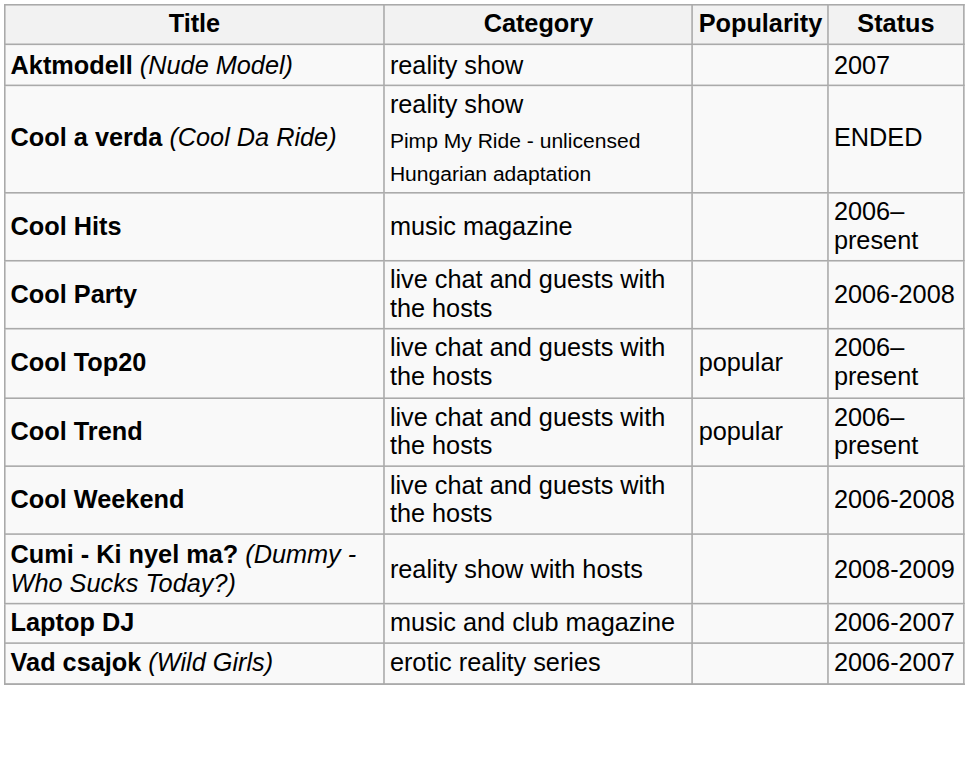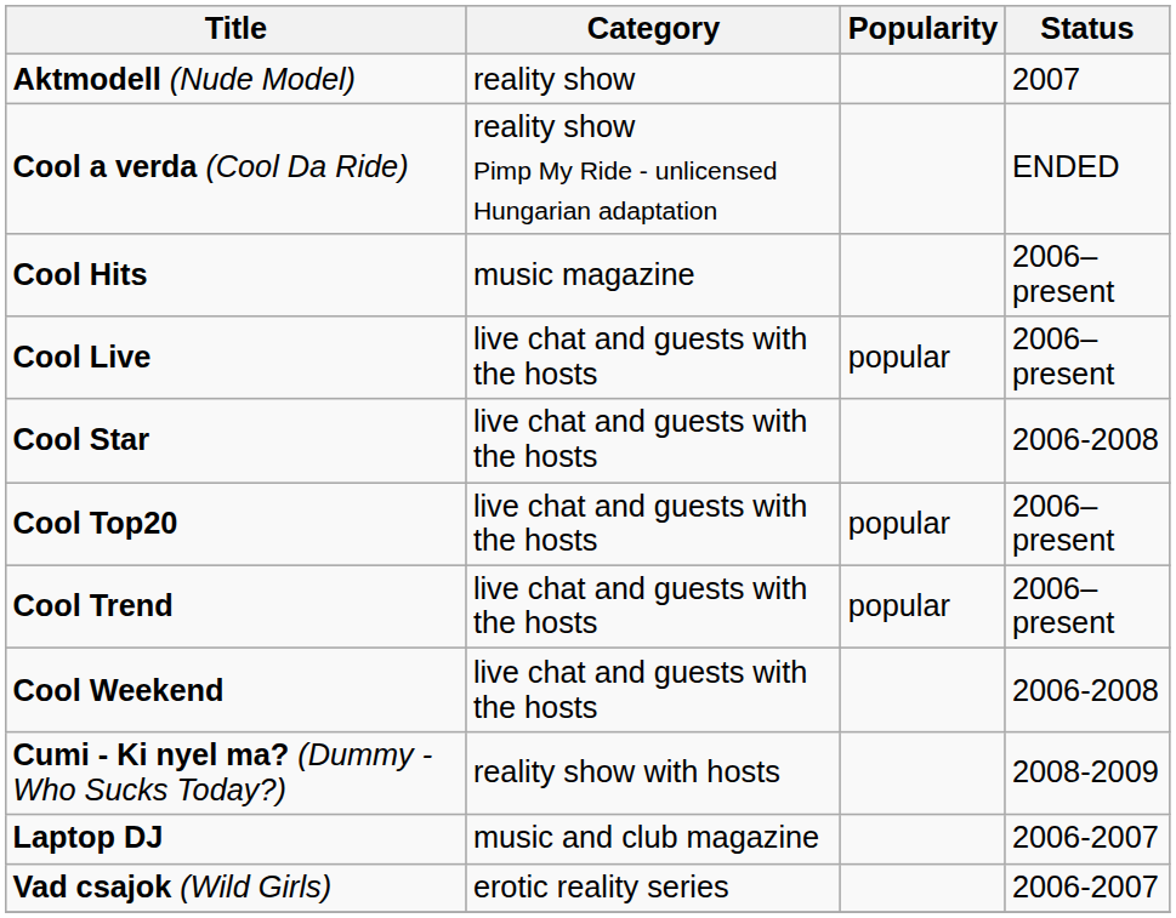+ row: Cool Live | live chat and guests with the hosts | popular | 2006–present
- row: Cool Party | live chat and guests with the hosts | 2006-2008
+ row: Cool Star | live chat and guests with the hosts | 2006-2008
